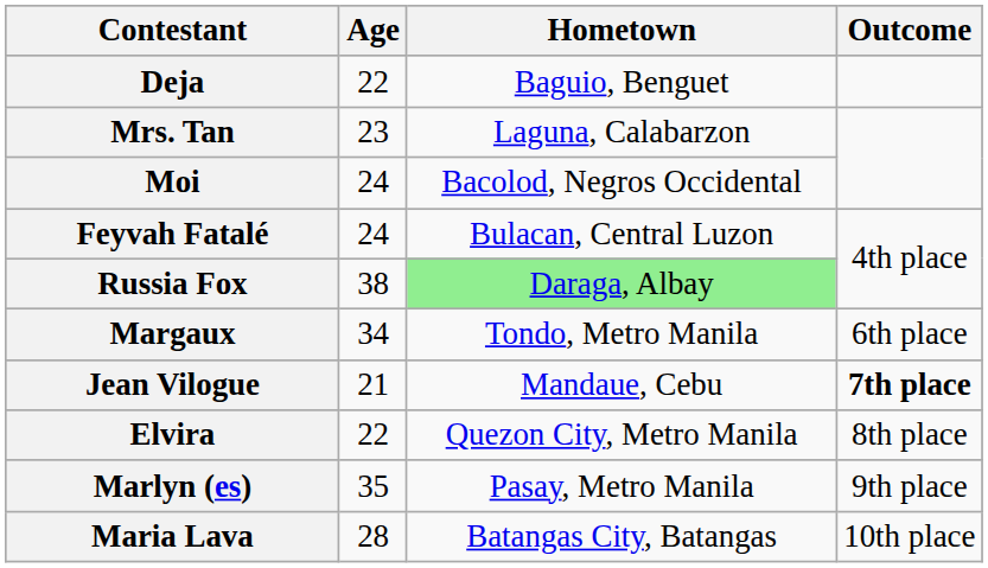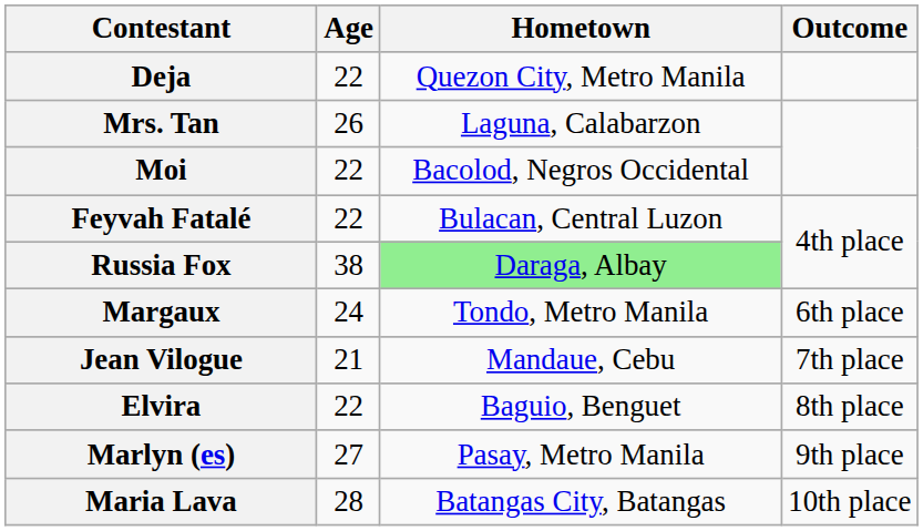Deja | Hometown: Baguio, Benguet -> Quezon City, Metro Manila
Mrs. Tan | Age: 23 -> 26
Moi | Age: 24 -> 22
Feyvah Fatalé | Age: 24 -> 22
Margaux | Age: 34 -> 24
Jean Vilogue | Outcome: bold -> normal
Elvira | Hometown: Quezon City, Metro Manila -> Baguio, Benguet
Marlyn (es) | Age: 35 -> 27
